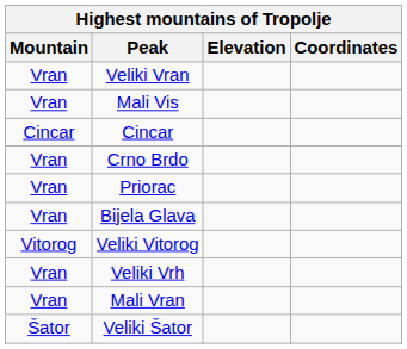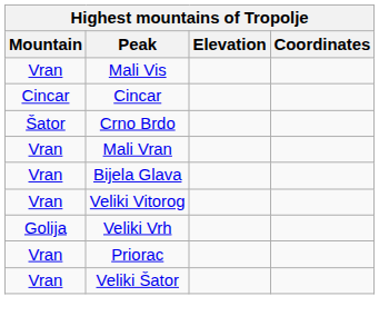- row: Vran | Veliki Vran
Crno Brdo | Mountain: Vran -> Šator
rows swapped: Mali Vran <-> Priorac
Veliki Vitorog | Mountain: Vitorog -> Vran
Veliki Vrh | Mountain: Vran -> Golija
Veliki Šator | Mountain: Šator -> Vran
